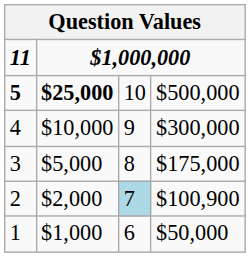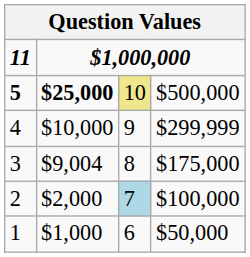5 | column 3: no background -> khaki background
4 | column 4: $300,000 -> $299,999
3 | column 2: $5,000 -> $9,004
2 | column 4: $100,900 -> $100,000
